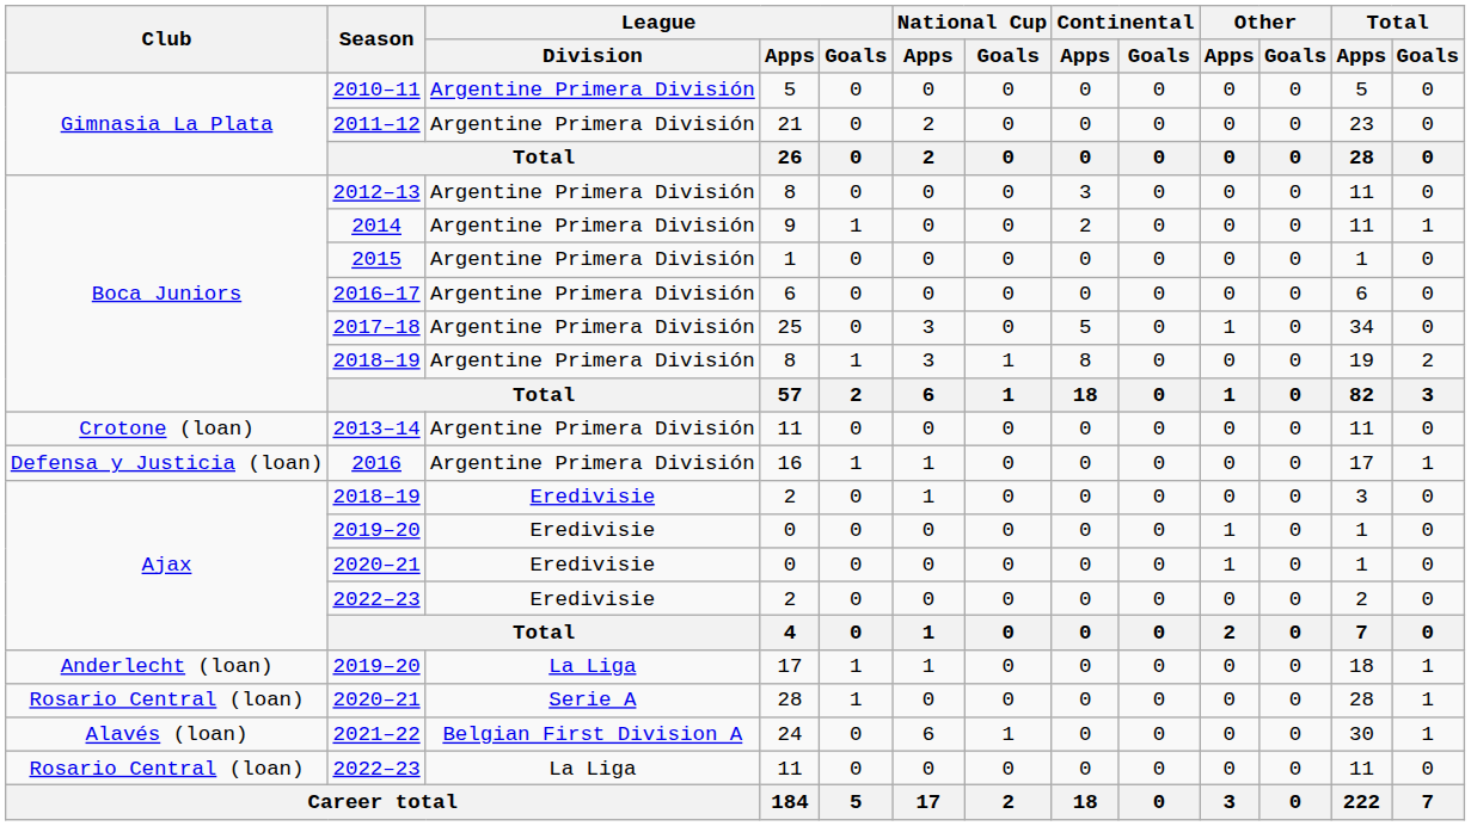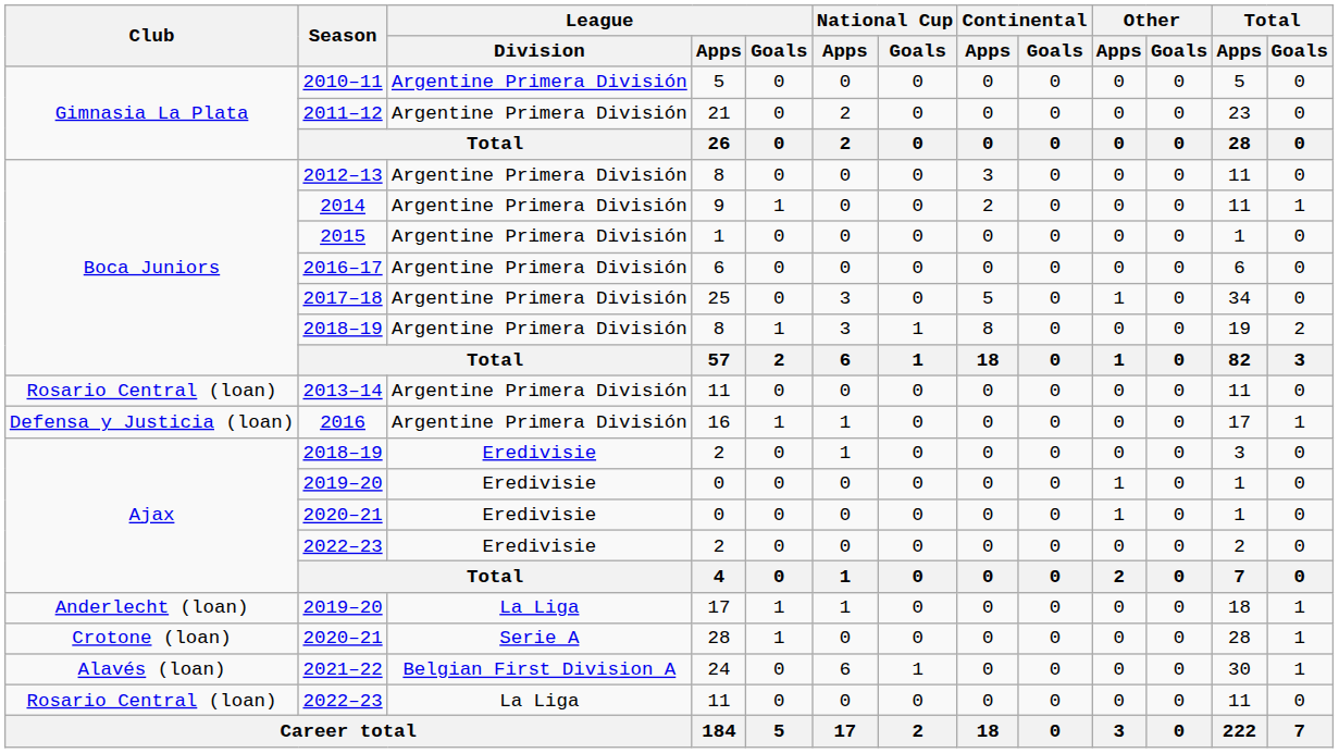2013–14 | Club: Crotone (loan) -> Rosario Central (loan)
2020–21 / 28 | Club: Rosario Central (loan) -> Crotone (loan)
